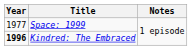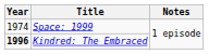Space: 1999 | Year: 1977 -> 1974
